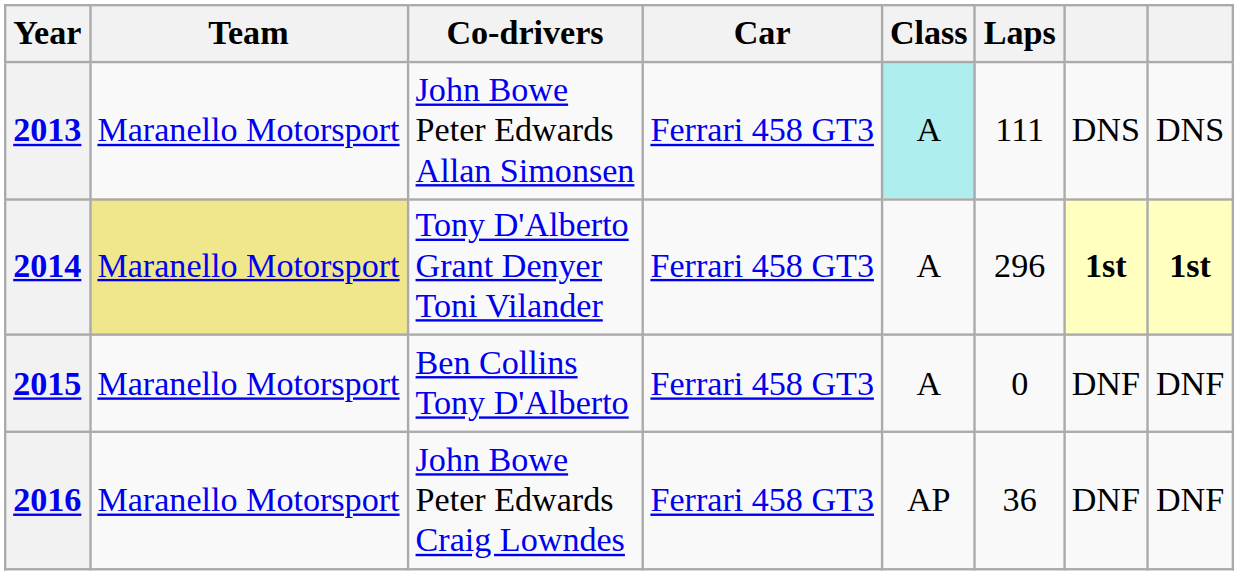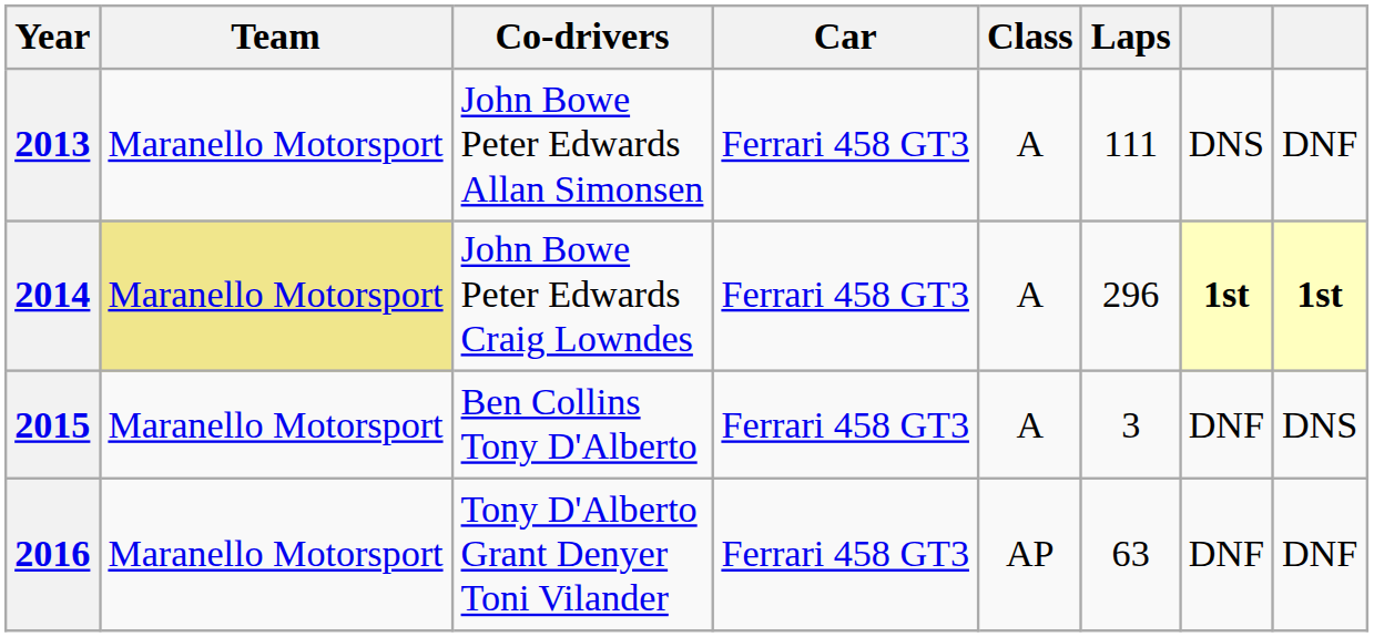2013 | Class: paleturquoise background -> no background
2013 | column 8: DNS -> DNF
2014 | Co-drivers: Tony D'Alberto Grant Denyer Toni Vilander -> John Bowe Peter Edwards Craig Lowndes
2015 | Laps: 0 -> 3
2015 | column 8: DNF -> DNS
2016 | Co-drivers: John Bowe Peter Edwards Craig Lowndes -> Tony D'Alberto Grant Denyer Toni Vilander
2016 | Laps: 36 -> 63
